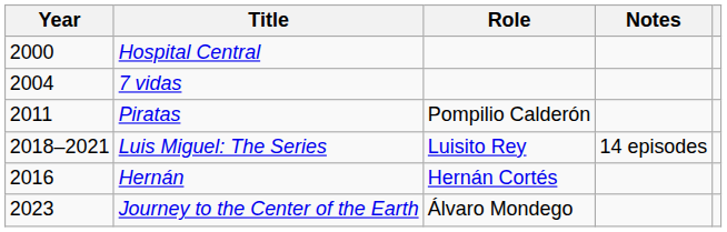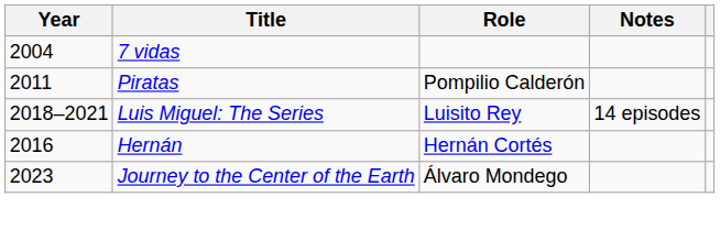- row: 2000 | Hospital Central
